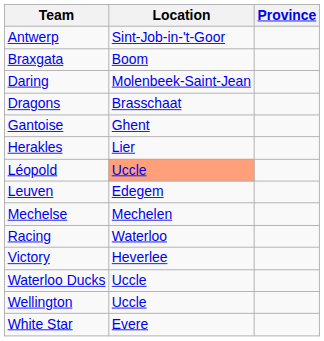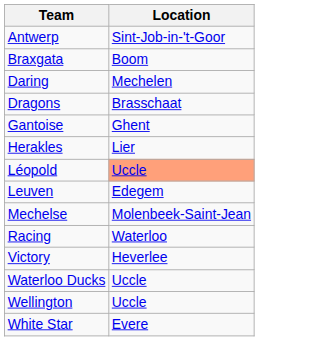- column: Province
Daring | Location: Molenbeek-Saint-Jean -> Mechelen
Mechelse | Location: Mechelen -> Molenbeek-Saint-Jean
